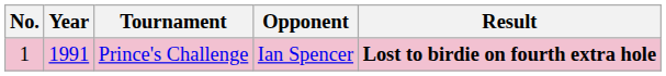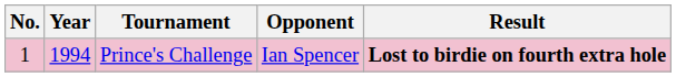Prince's Challenge | Year: 1991 -> 1994
